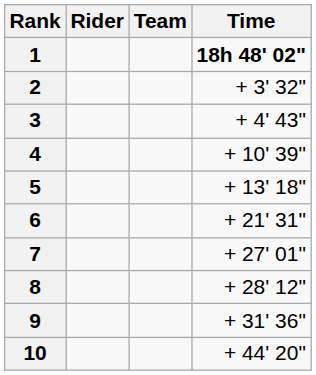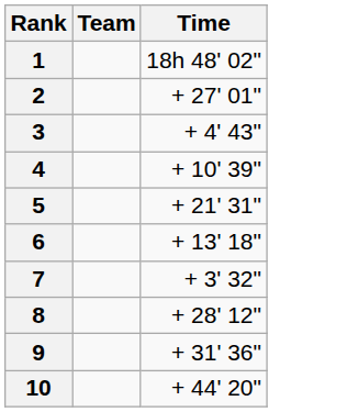- column: Rider
1 | Time: bold -> normal
2 | Time: + 3' 32" -> + 27' 01"
5 | Time: + 13' 18" -> + 21' 31"
6 | Time: + 21' 31" -> + 13' 18"
7 | Time: + 27' 01" -> + 3' 32"
